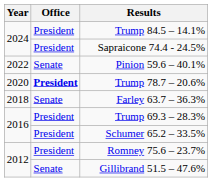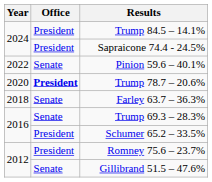Trump 69.3 – 28.3% | Office: President -> Senate
